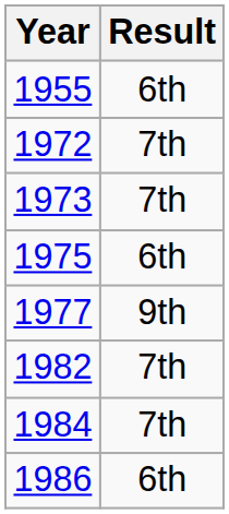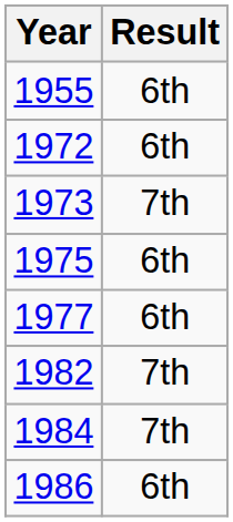1972 | Result: 7th -> 6th
1977 | Result: 9th -> 6th
